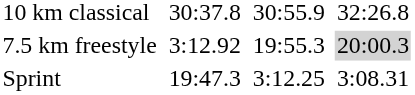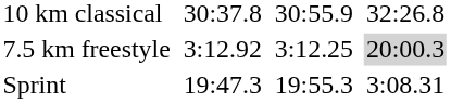7.5 km freestyle | column 5: 19:55.3 -> 3:12.25
Sprint | column 5: 3:12.25 -> 19:55.3
